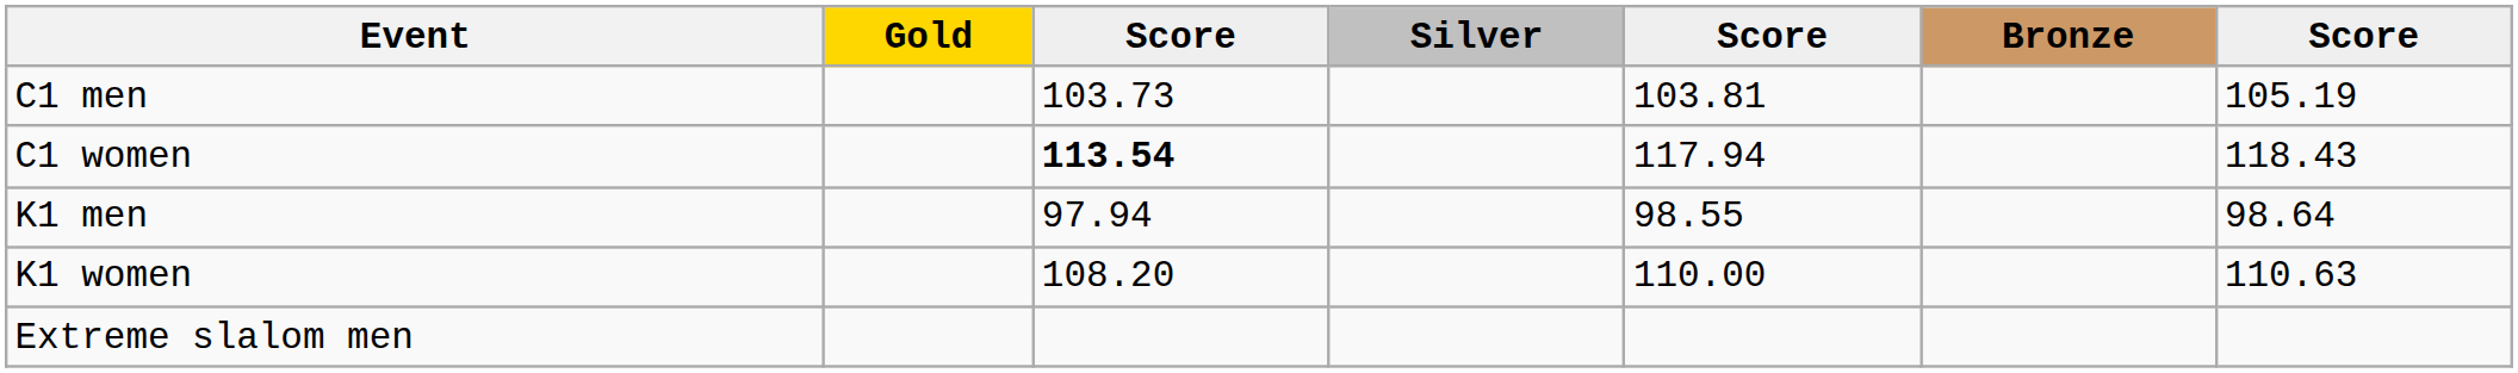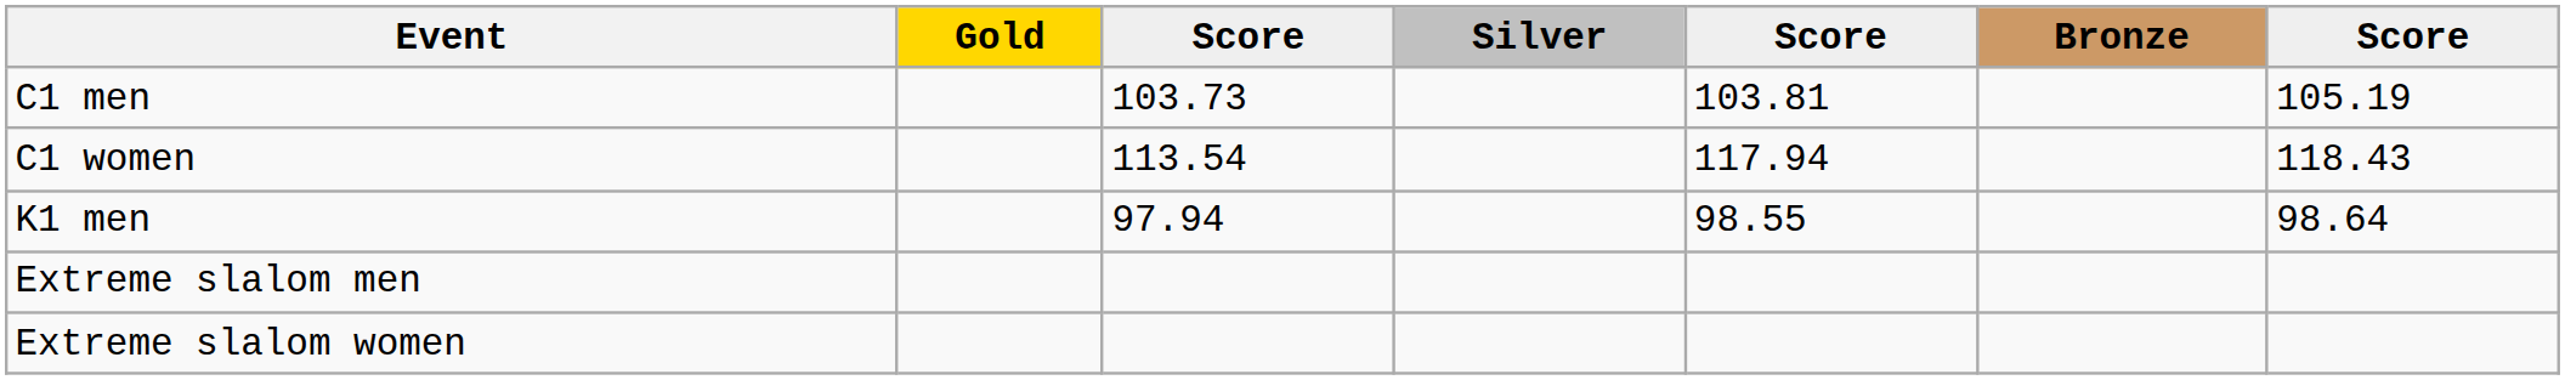C1 women | column 3: bold -> normal
- row: K1 women | 108.20 | 110.00 | 110.63
+ row: Extreme slalom women
